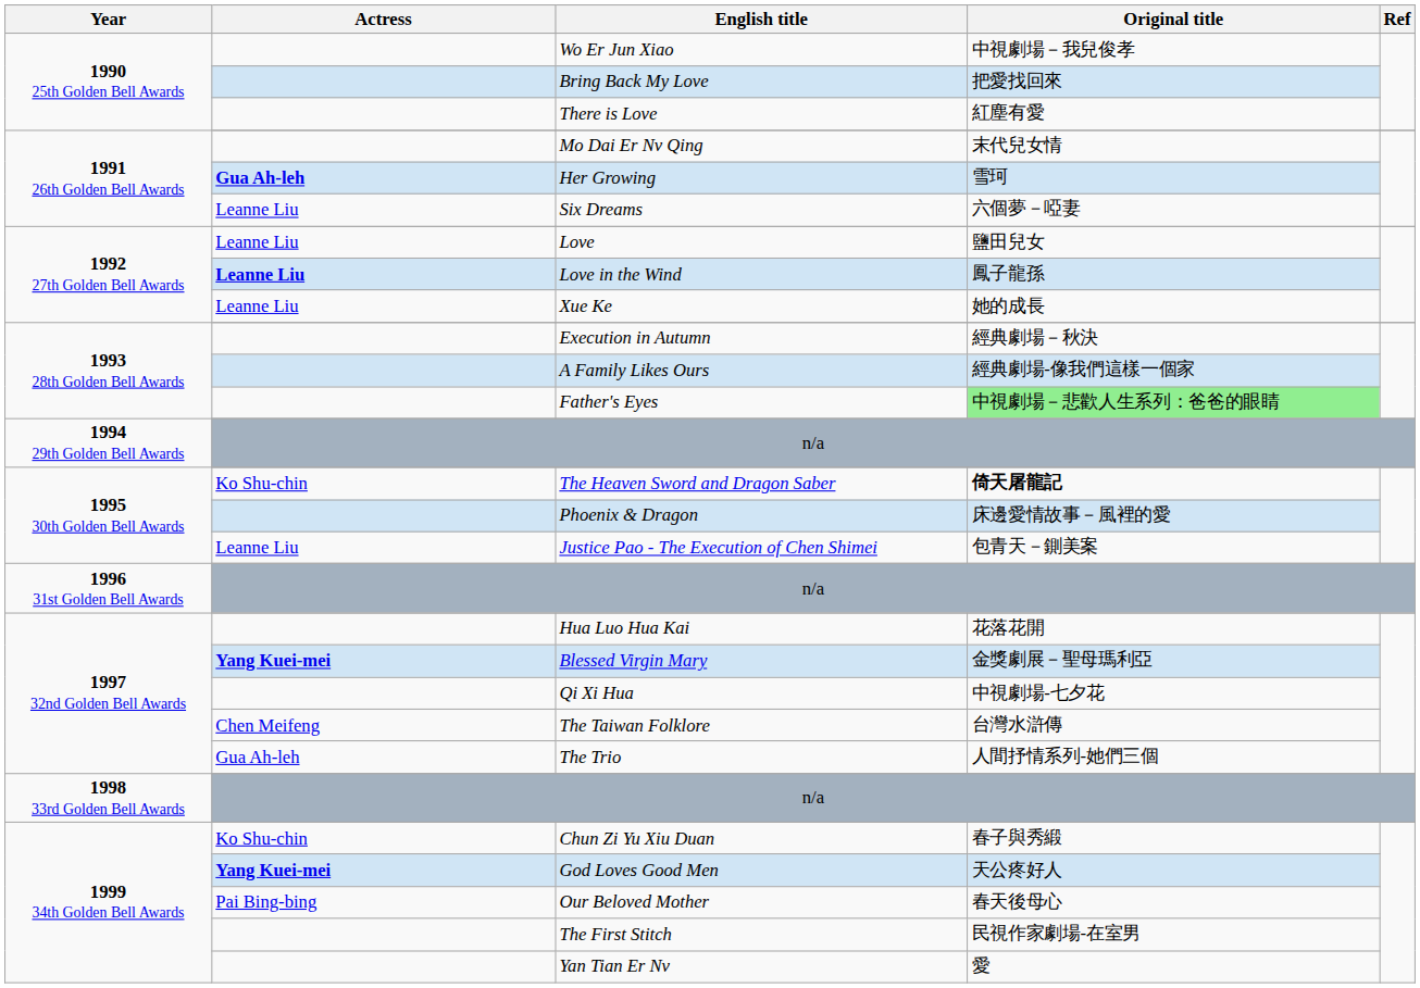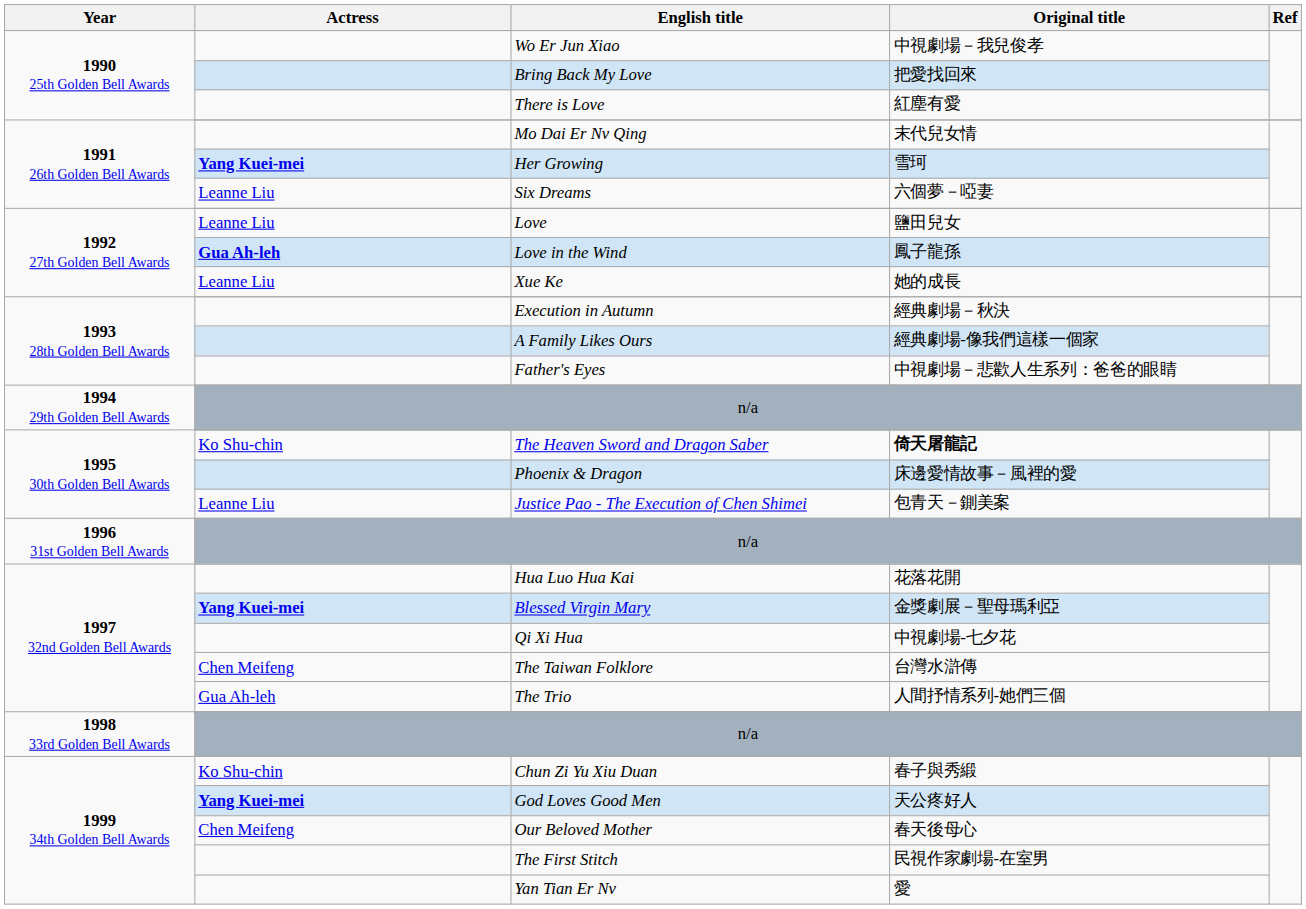Her Growing | Actress: Gua Ah-leh -> Yang Kuei-mei
Love in the Wind | Actress: Leanne Liu -> Gua Ah-leh
Father's Eyes | Original title: lightgreen background -> no background
Our Beloved Mother | Actress: Pai Bing-bing -> Chen Meifeng
